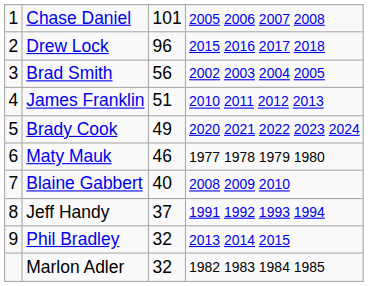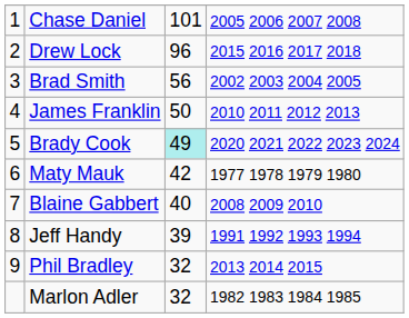James Franklin | column 3: 51 -> 50
Brady Cook | column 3: no background -> paleturquoise background
Maty Mauk | column 3: 46 -> 42
Jeff Handy | column 3: 37 -> 39
